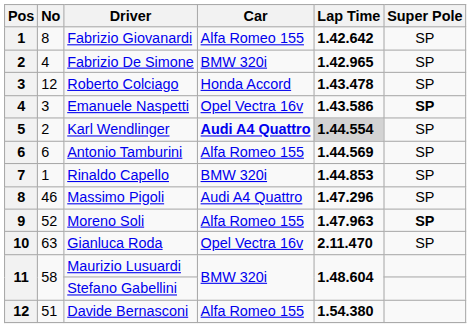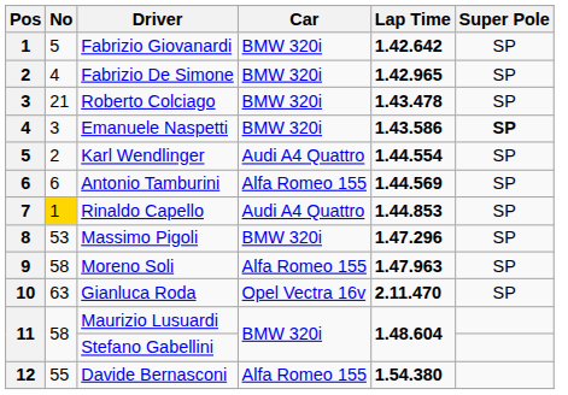Fabrizio Giovanardi | No: 8 -> 5
Fabrizio Giovanardi | Car: Alfa Romeo 155 -> BMW 320i
Roberto Colciago | No: 12 -> 21
Roberto Colciago | Car: Honda Accord -> BMW 320i
Emanuele Naspetti | Car: Opel Vectra 16v -> BMW 320i
Karl Wendlinger | Car: bold -> normal
Karl Wendlinger | Lap Time: lightgrey background -> no background
Rinaldo Capello | No: no background -> gold background
Rinaldo Capello | Car: BMW 320i -> Audi A4 Quattro
Massimo Pigoli | No: 46 -> 53
Massimo Pigoli | Car: Audi A4 Quattro -> BMW 320i
Moreno Soli | No: 52 -> 58
Moreno Soli | Super Pole: bold -> normal
Davide Bernasconi | No: 51 -> 55
